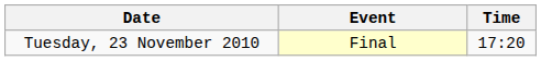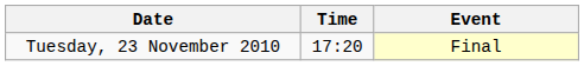columns swapped: Time <-> Event
